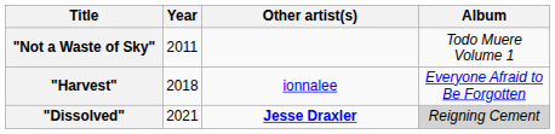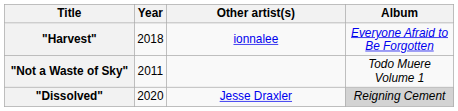rows swapped: "Not a Waste of Sky" <-> "Harvest"
"Dissolved" | Year: 2021 -> 2020
"Dissolved" | Other artist(s): bold -> normal
